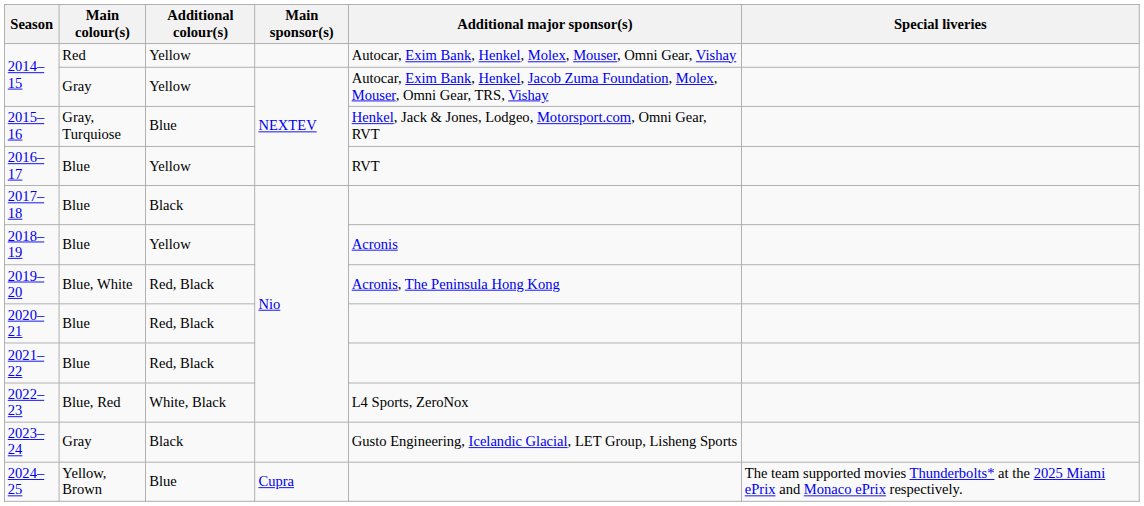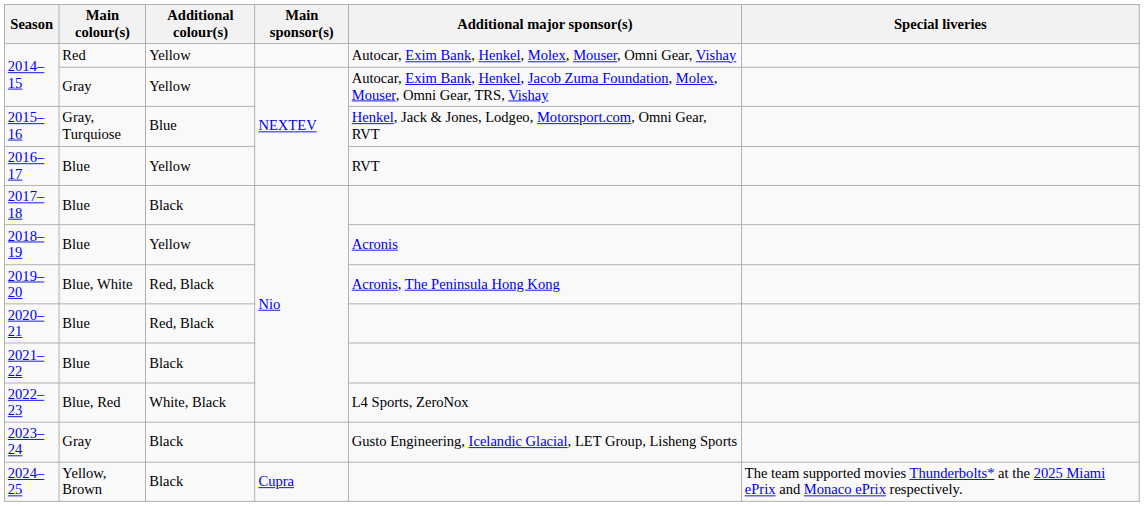2021–22 | Additional colour(s): Red, Black -> Black
2024–25 | Additional colour(s): Blue -> Black
